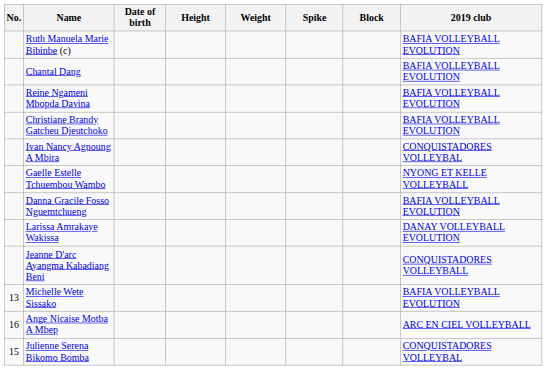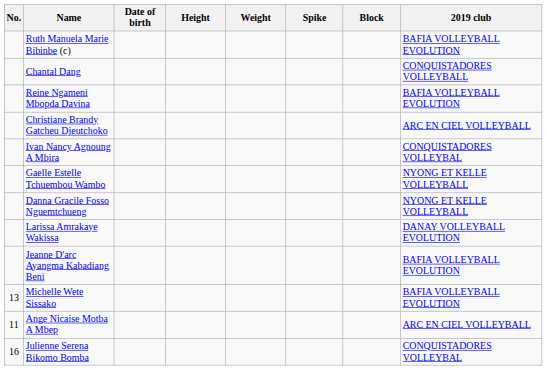Chantal Dang | 2019 club: BAFIA VOLLEYBALL EVOLUTION -> CONQUISTADORES VOLLEYBALL
Christiane Brandy Gatcheu Djeutchoko | 2019 club: BAFIA VOLLEYBALL EVOLUTION -> ARC EN CIEL VOLLEYBALL
Danna Gracile Fosso Nguemtchueng | 2019 club: BAFIA VOLLEYBALL EVOLUTION -> NYONG ET KELLE VOLLEYBALL
Jeanne D'arc Ayangma Kabadiang Beni | 2019 club: CONQUISTADORES VOLLEYBALL -> BAFIA VOLLEYBALL EVOLUTION
Ange Nicaise Motba A Mbep | No.: 16 -> 11
Julienne Serena Bikomo Bomba | No.: 15 -> 16
